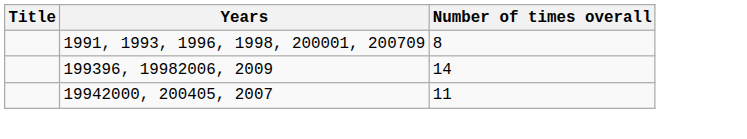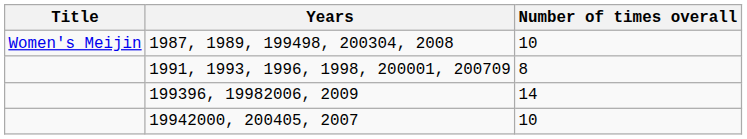+ row: Women's Meijin | 1987, 1989, 199498, 200304, 2008 | 10
19942000, 200405, 2007 | Number of times overall: 11 -> 10
